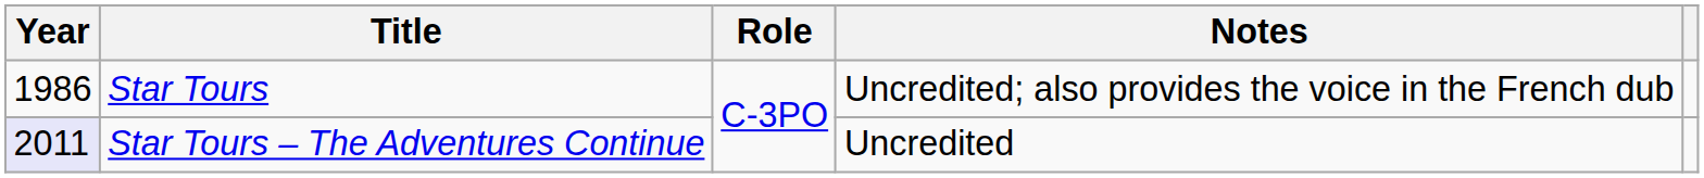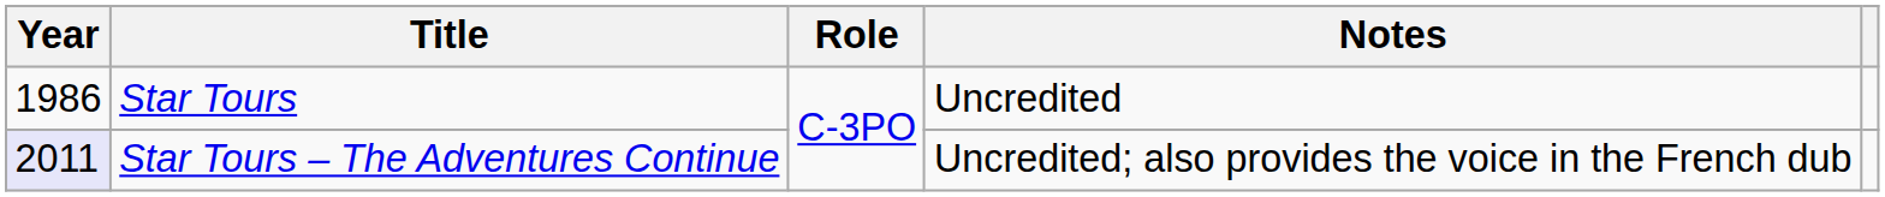Star Tours | Notes: Uncredited; also provides the voice in the French dub -> Uncredited
Star Tours – The Adventures Continue | Notes: Uncredited -> Uncredited; also provides the voice in the French dub
